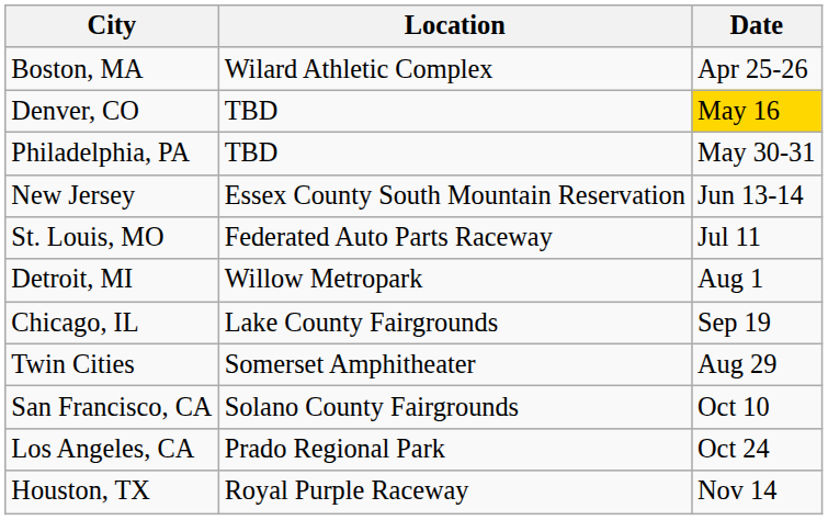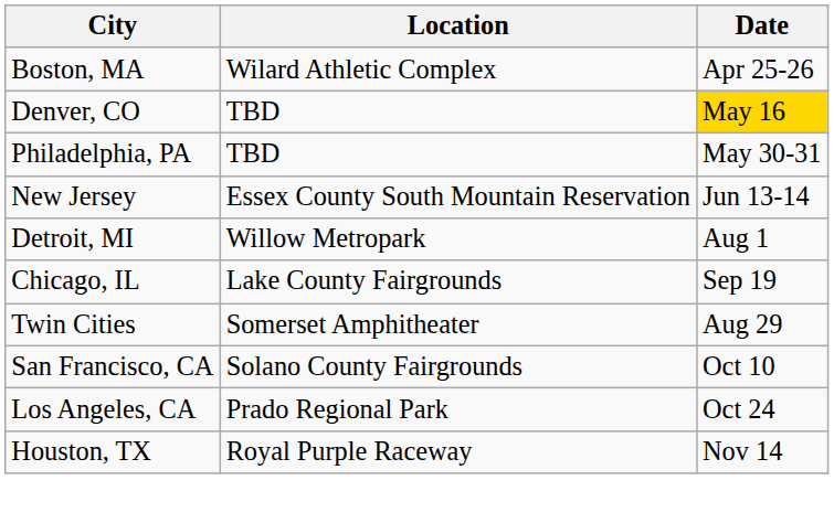- row: St. Louis, MO | Federated Auto Parts Raceway | Jul 11
